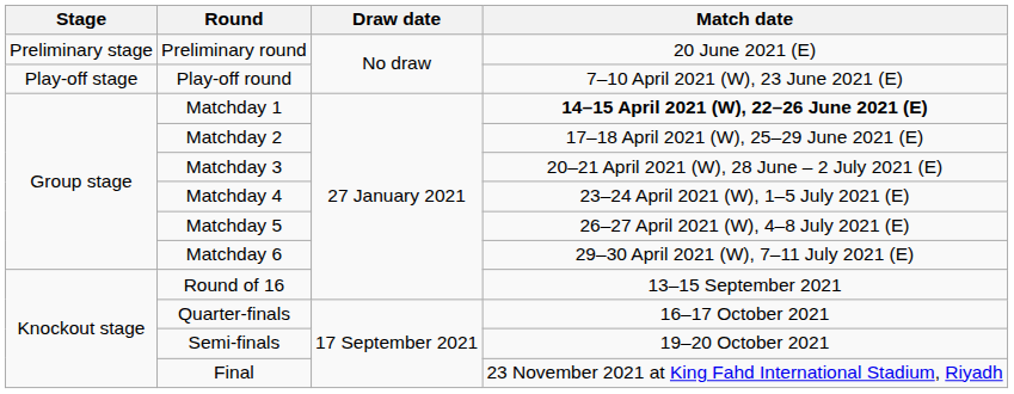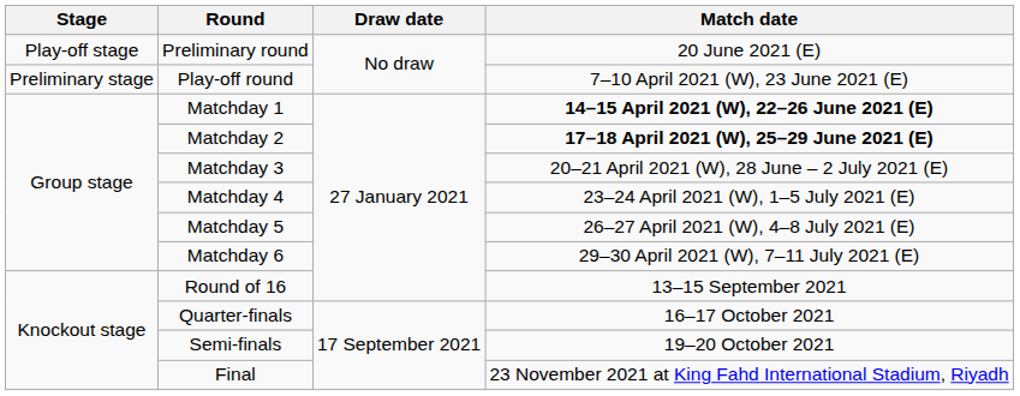Preliminary round | Stage: Preliminary stage -> Play-off stage
Play-off round | Stage: Play-off stage -> Preliminary stage
Matchday 2 | Match date: normal -> bold
